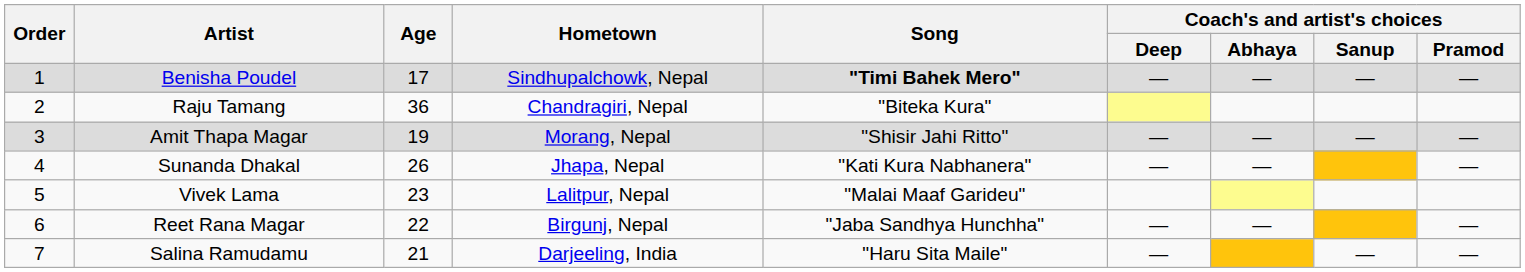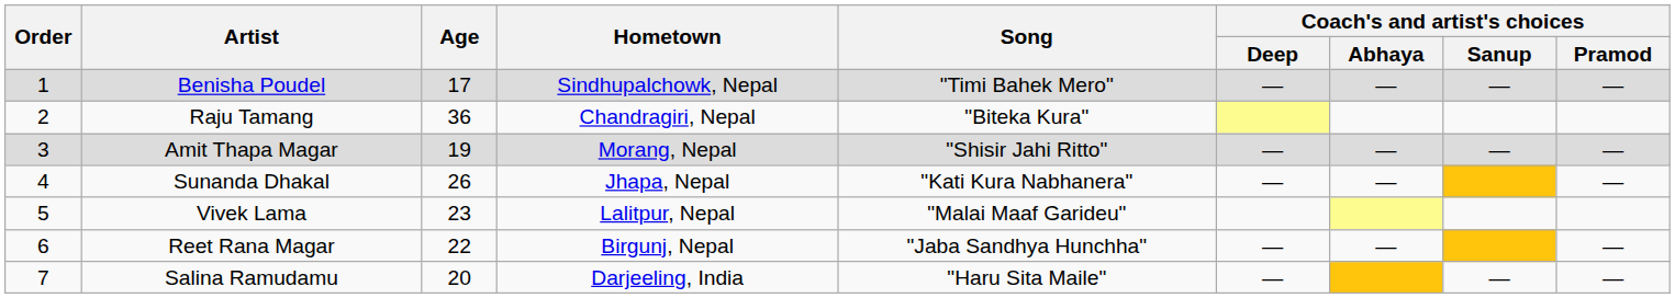Benisha Poudel | Song: bold -> normal
Salina Ramudamu | Age: 21 -> 20
